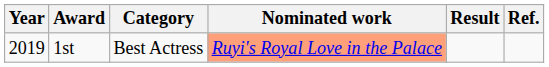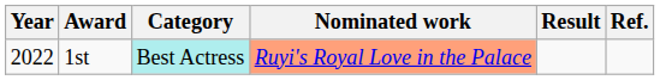1st | Year: 2019 -> 2022
1st | Category: no background -> paleturquoise background
